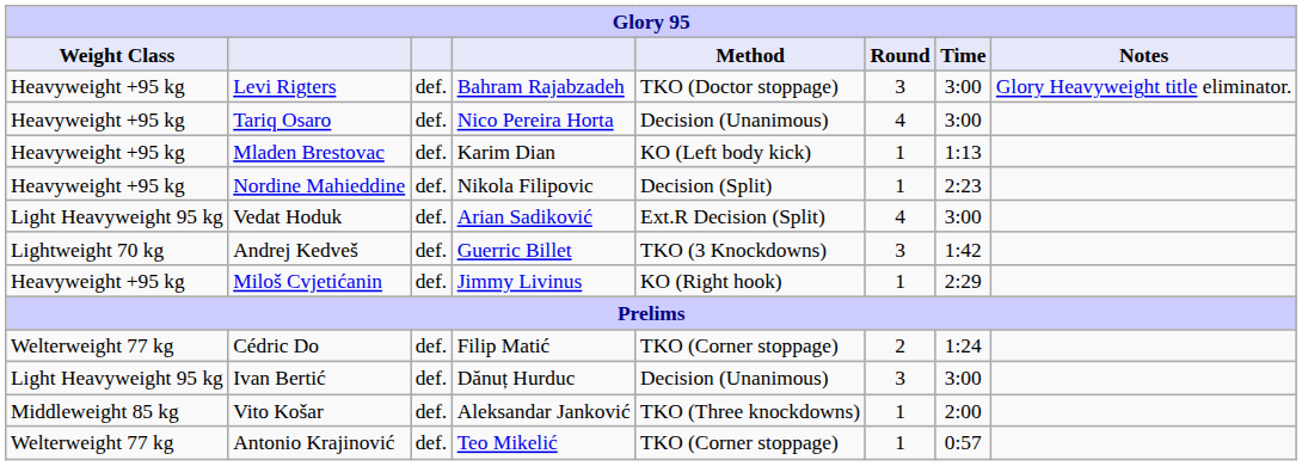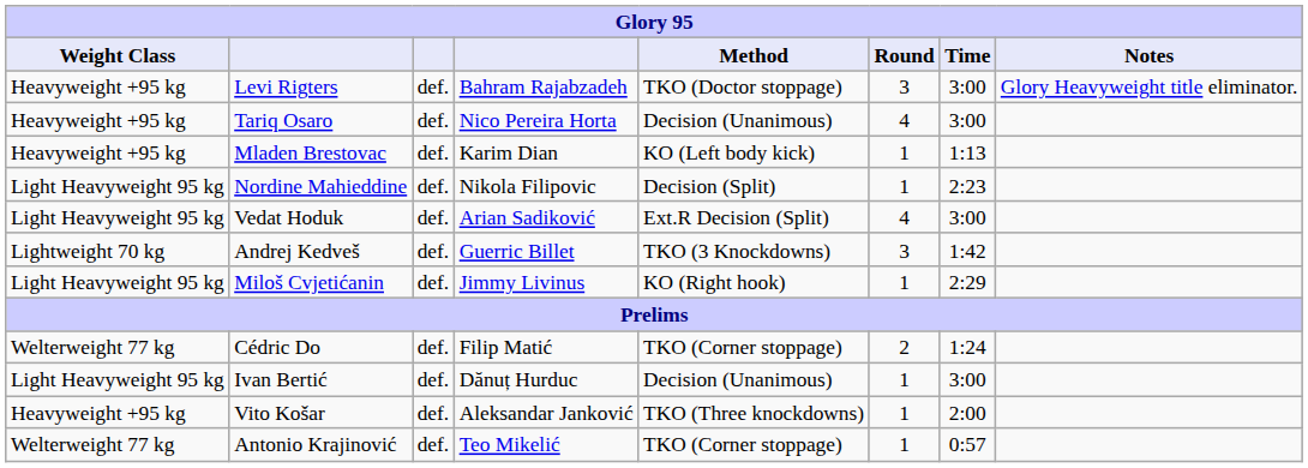Nordine Mahieddine | Weight Class: Heavyweight +95 kg -> Light Heavyweight 95 kg
Miloš Cvjetićanin | Weight Class: Heavyweight +95 kg -> Light Heavyweight 95 kg
Ivan Bertić | Round: 3 -> 1
Vito Košar | Weight Class: Middleweight 85 kg -> Heavyweight +95 kg
